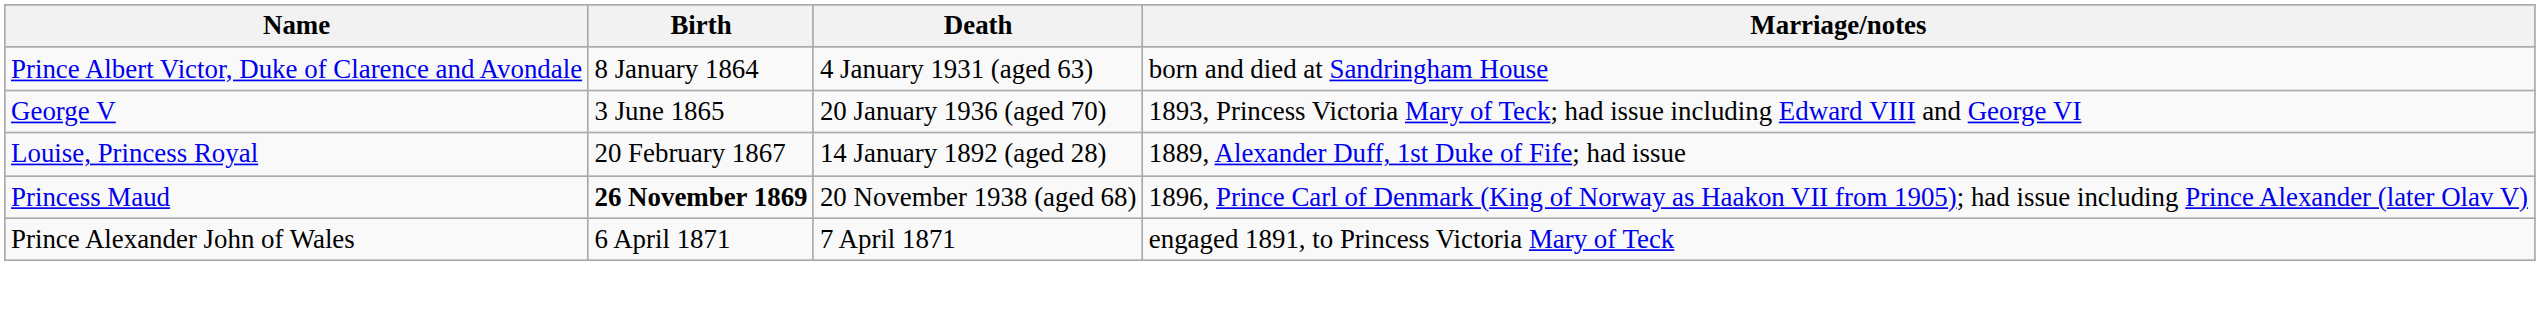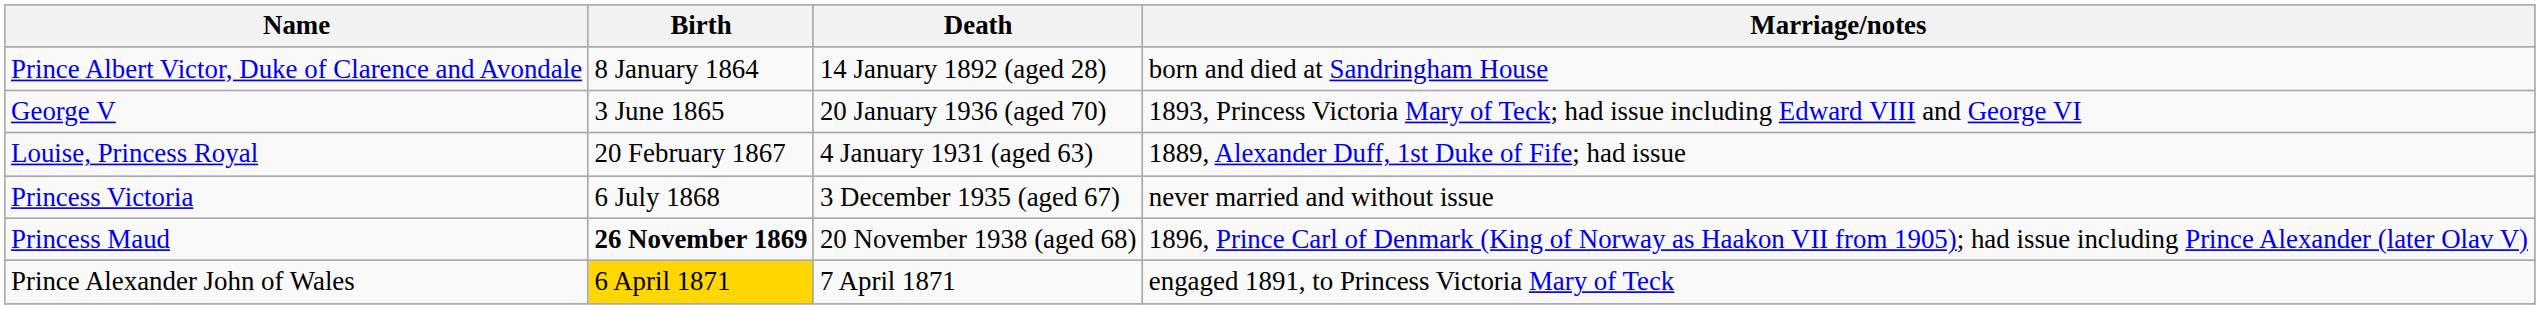Prince Albert Victor, Duke of Clarence and Avondale | Death: 4 January 1931 (aged 63) -> 14 January 1892 (aged 28)
Louise, Princess Royal | Death: 14 January 1892 (aged 28) -> 4 January 1931 (aged 63)
+ row: Princess Victoria | 6 July 1868 | 3 December 1935 (aged 67) | never married and without issue
Prince Alexander John of Wales | Birth: no background -> gold background
